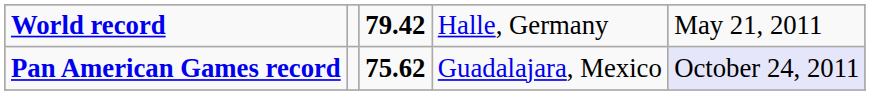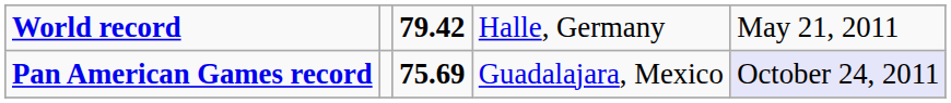Pan American Games record | column 3: 75.62 -> 75.69
